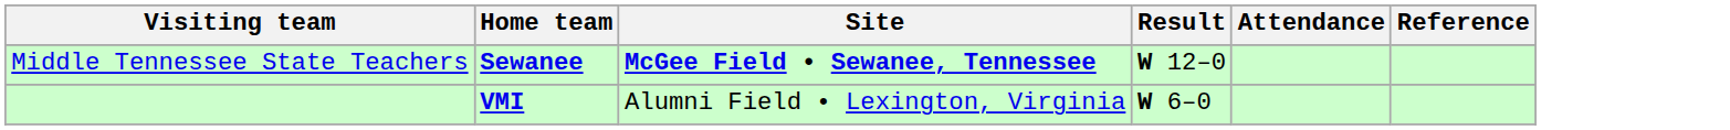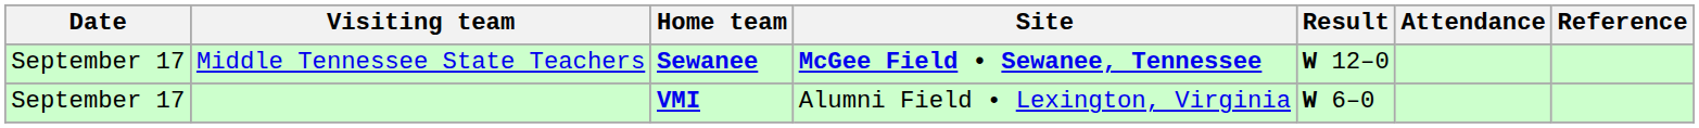+ column: Date | September 17 | September 17
